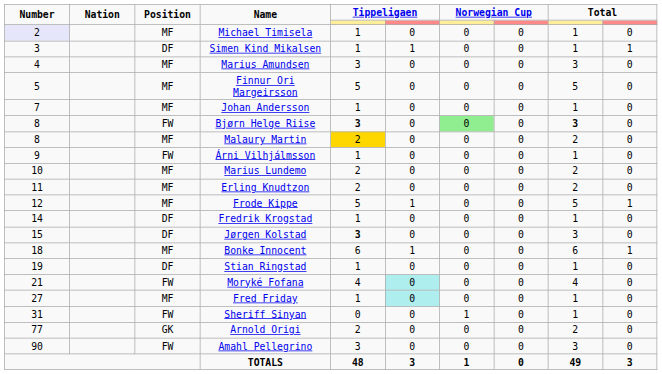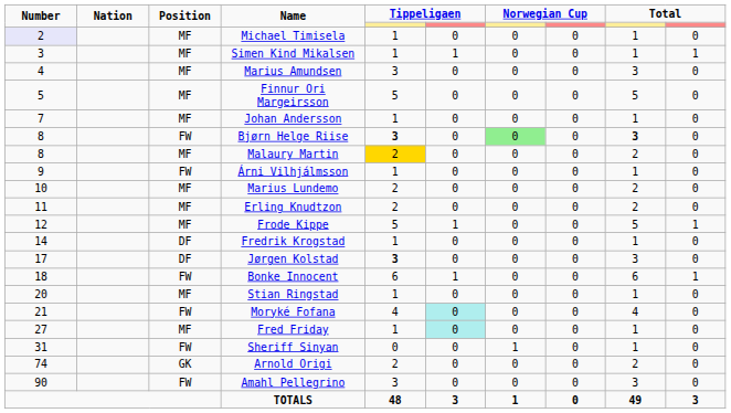Simen Kind Mikalsen | Position: DF -> MF
Jørgen Kolstad | Number: 15 -> 17
Bonke Innocent | Position: MF -> FW
Stian Ringstad | Number: 19 -> 20
Stian Ringstad | Position: DF -> MF
Arnold Origi | Number: 77 -> 74
